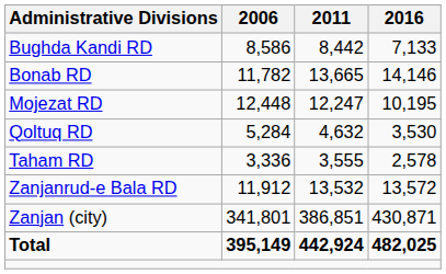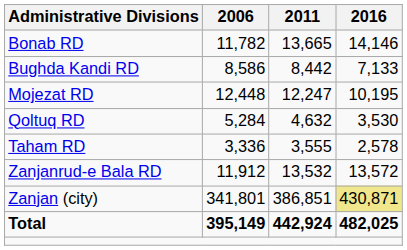rows swapped: Bonab RD <-> Bughda Kandi RD
Zanjan (city) | 2016: no background -> khaki background
